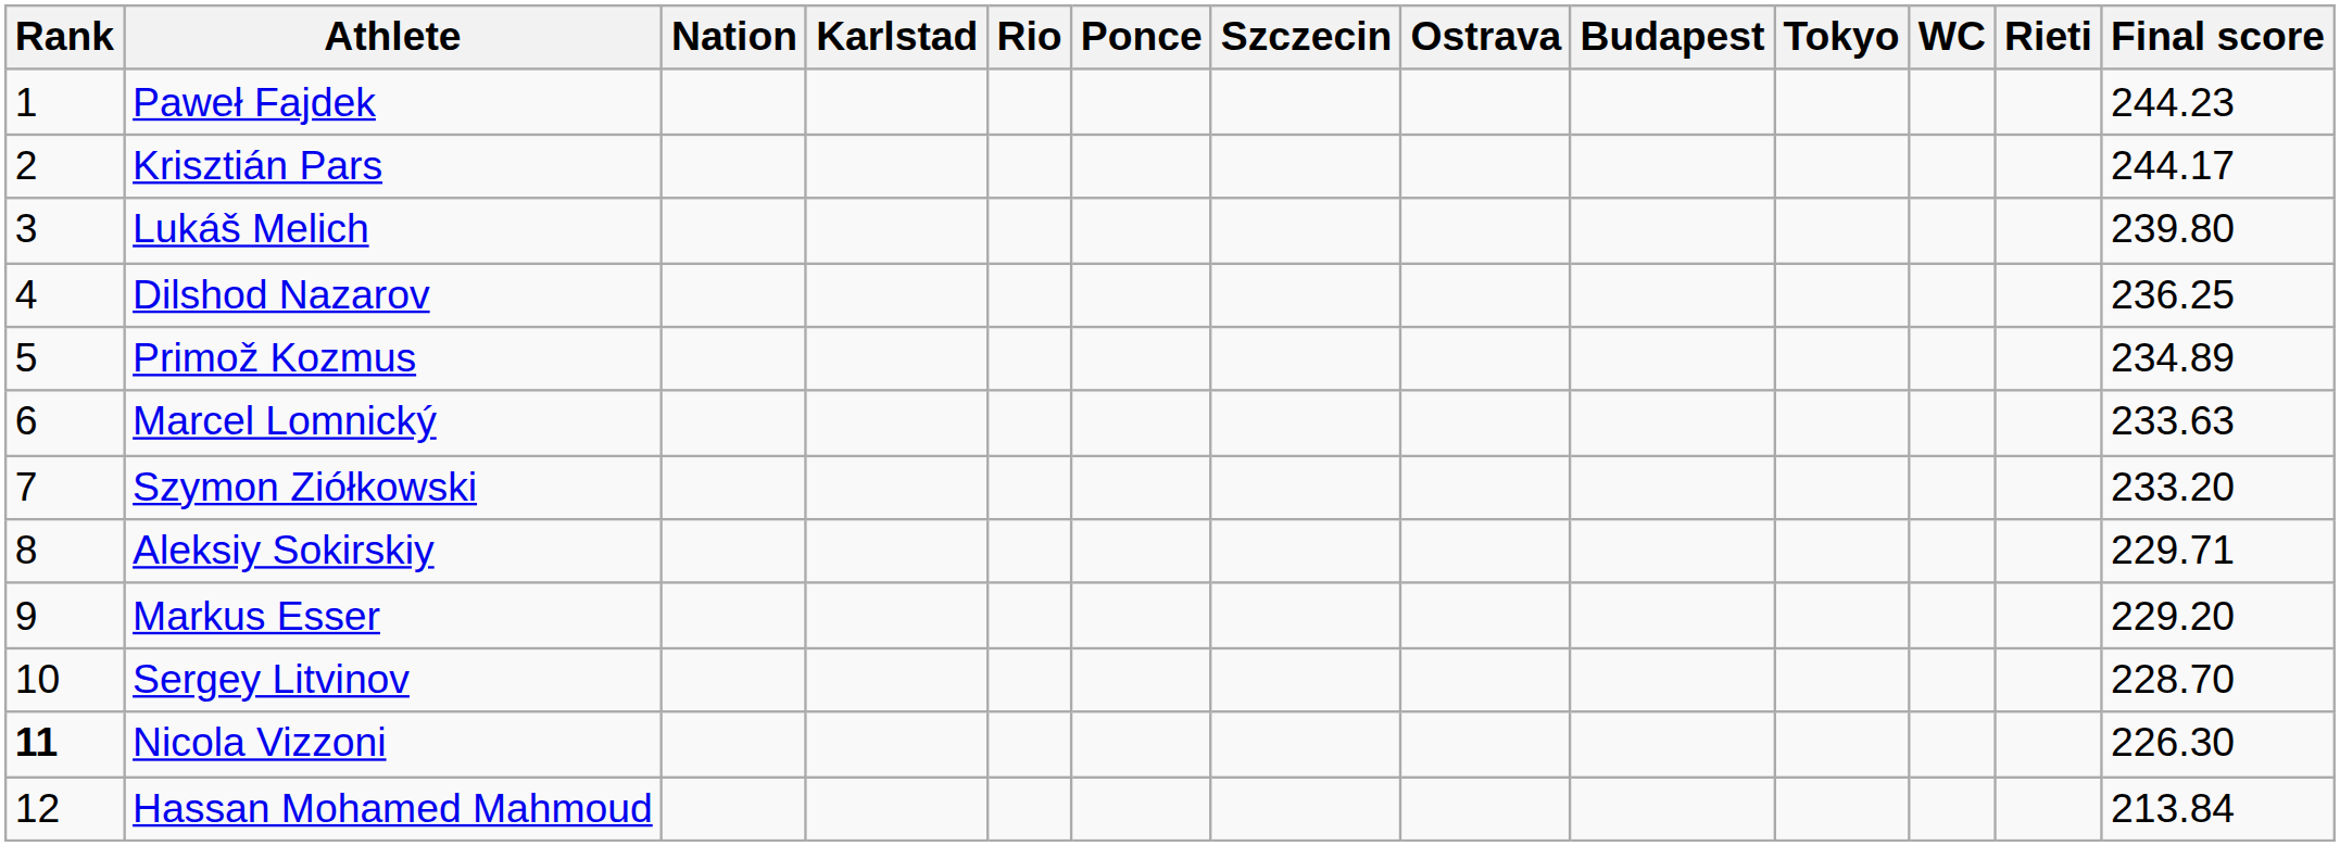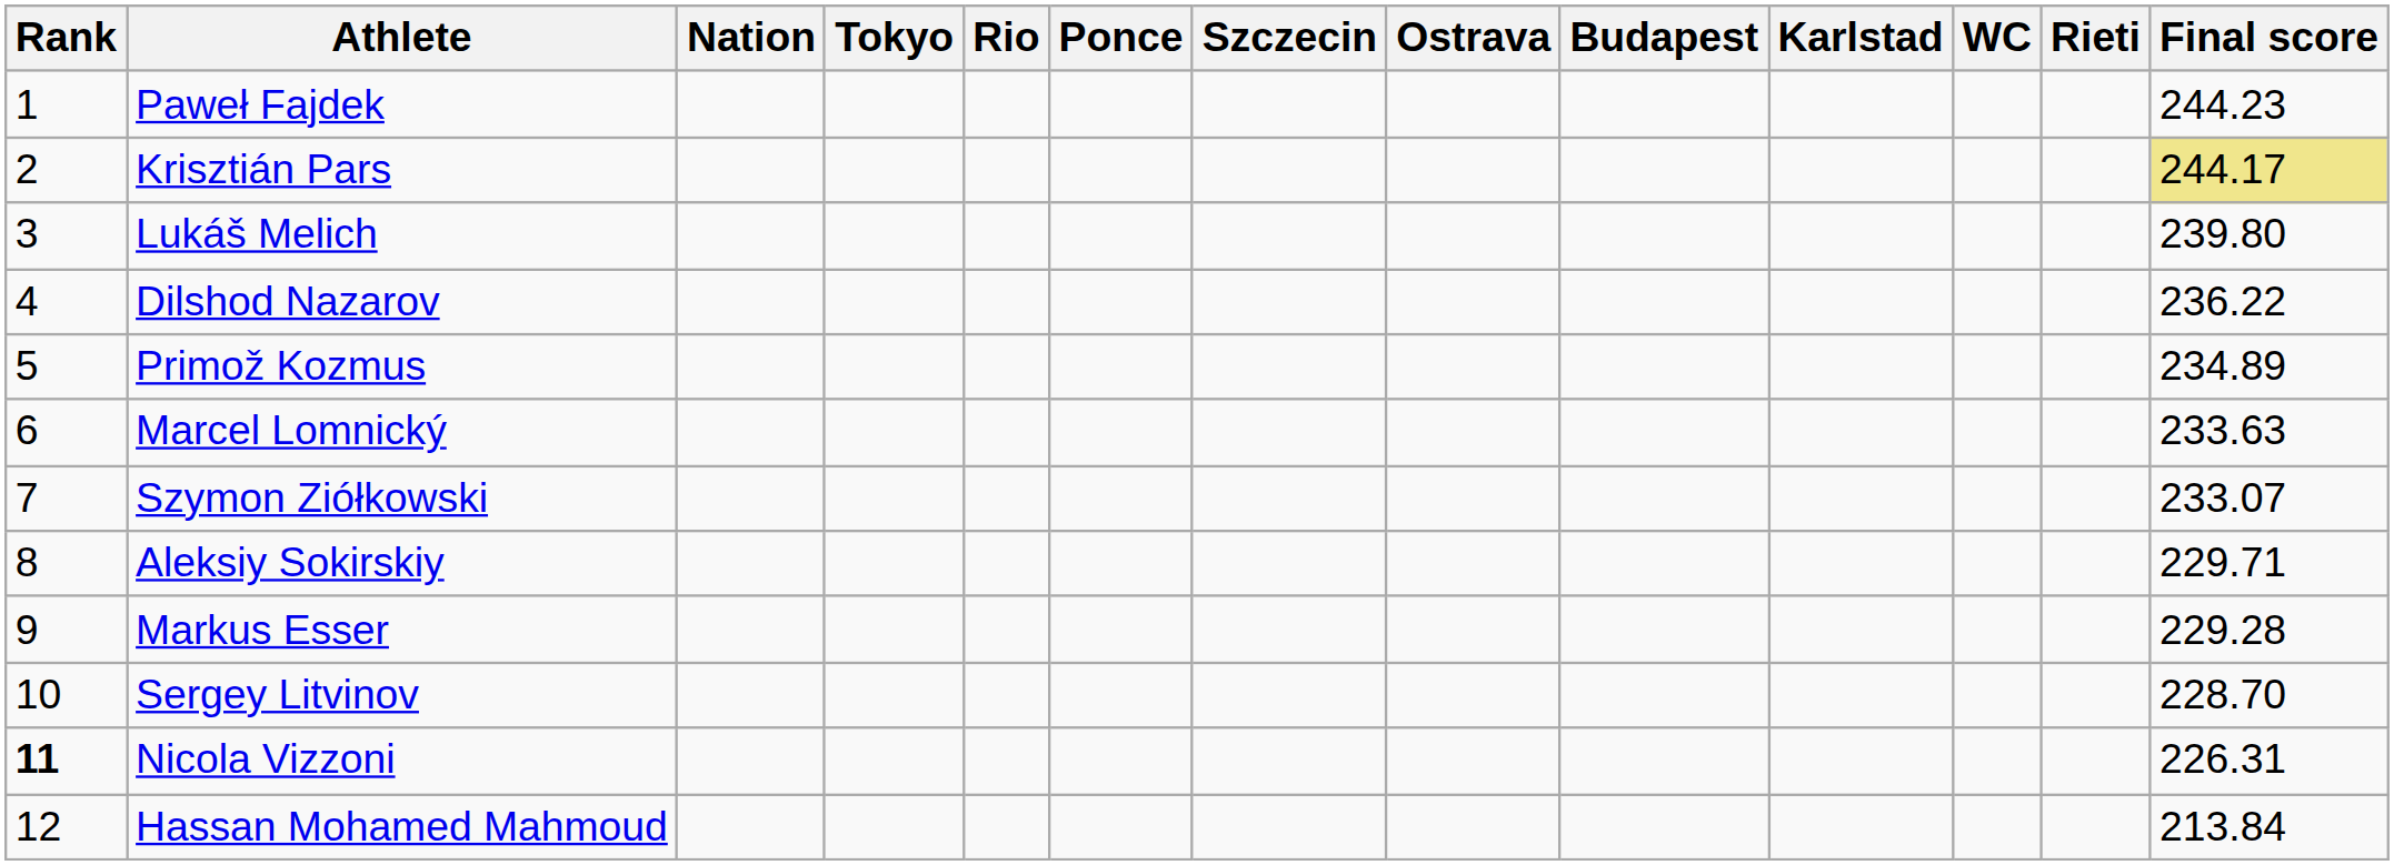columns swapped: Tokyo <-> Karlstad
Krisztián Pars | Final score: no background -> khaki background
Dilshod Nazarov | Final score: 236.25 -> 236.22
Szymon Ziółkowski | Final score: 233.20 -> 233.07
Markus Esser | Final score: 229.20 -> 229.28
Nicola Vizzoni | Final score: 226.30 -> 226.31
